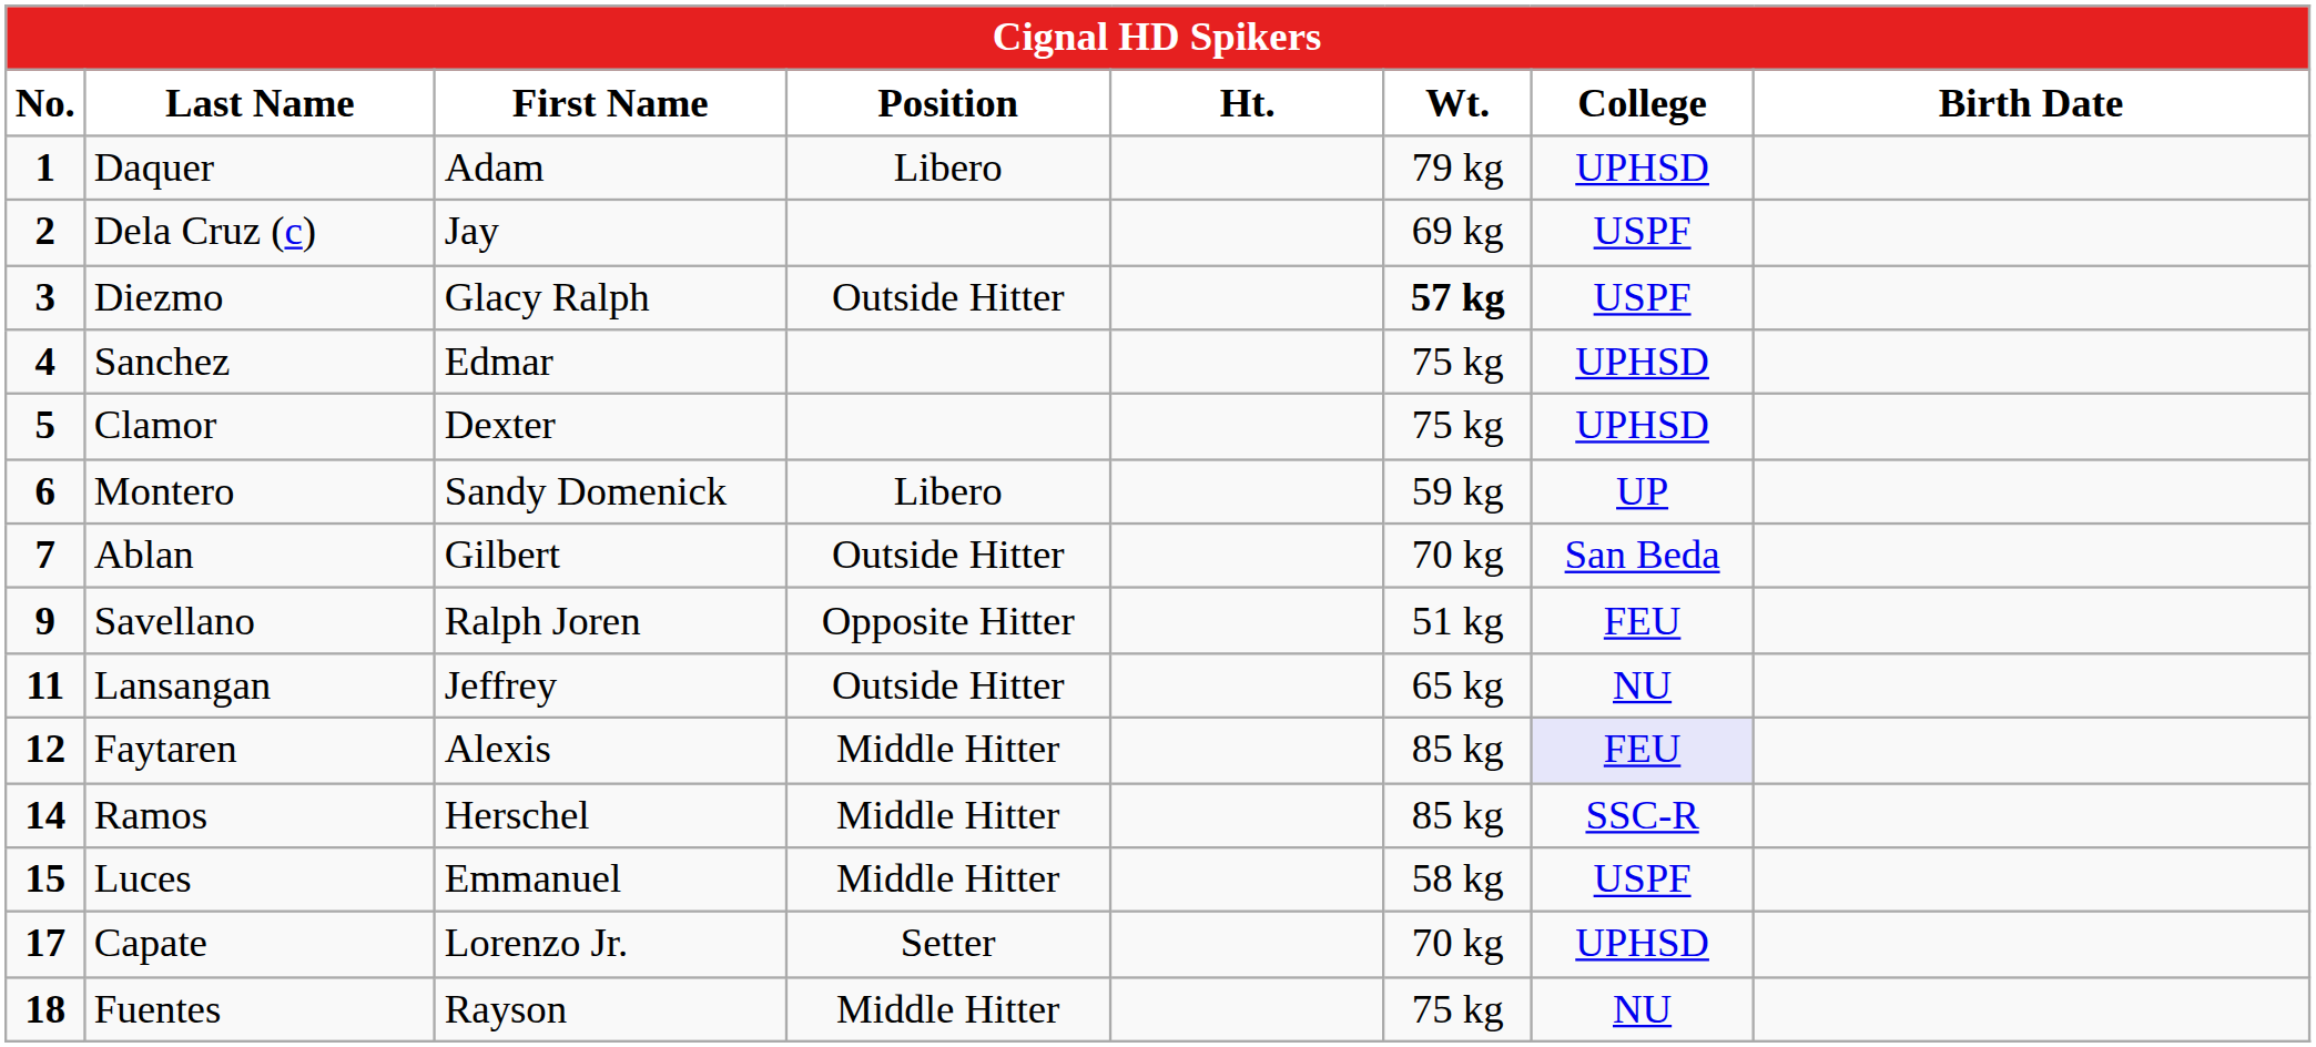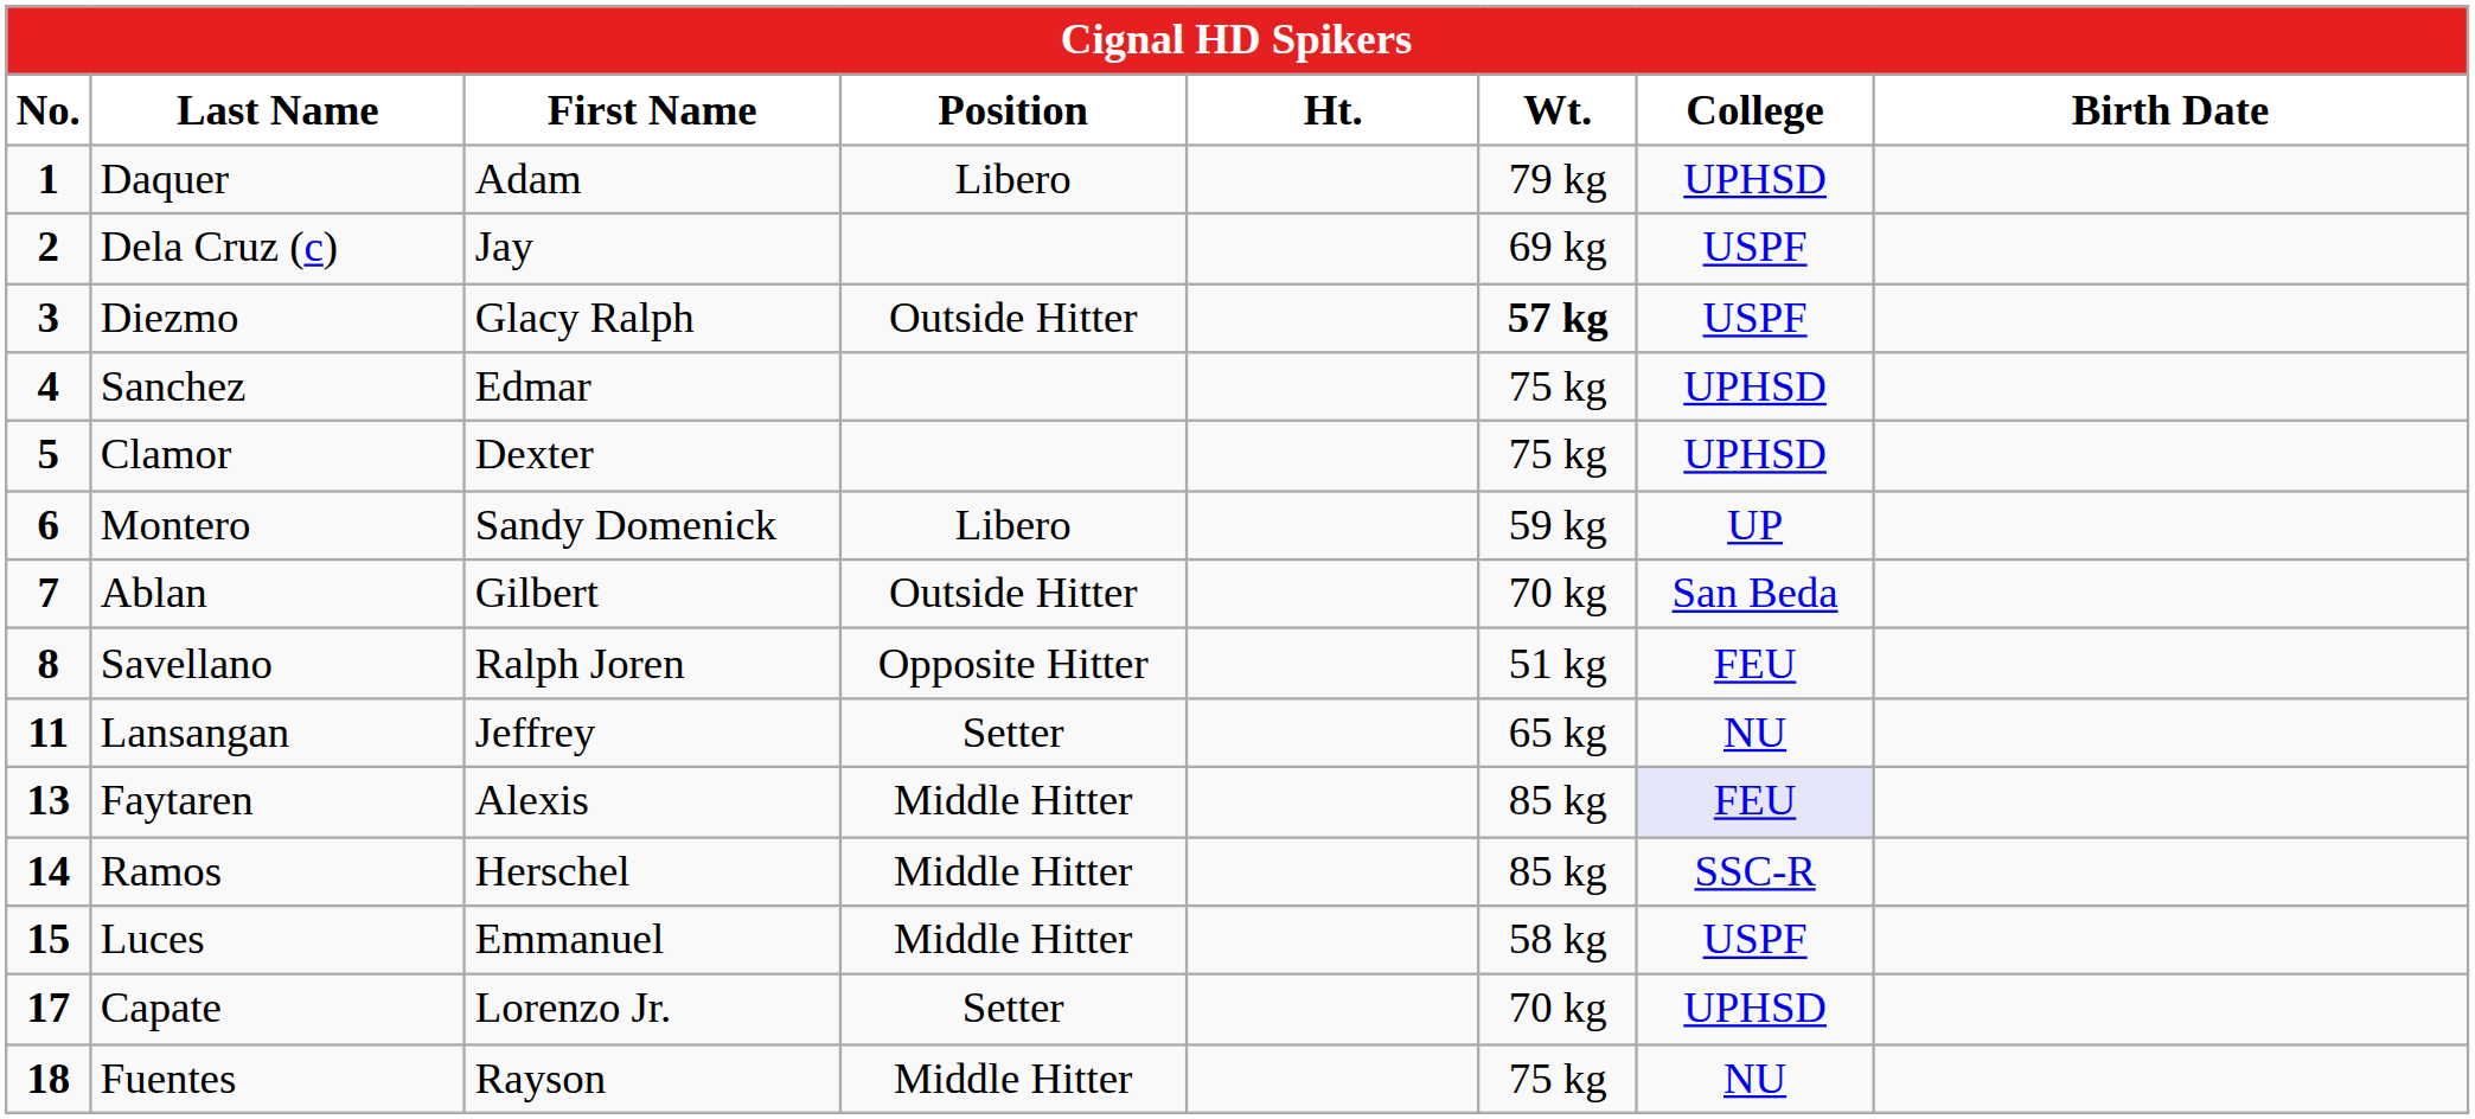Savellano | No.: 9 -> 8
Lansangan | Position: Outside Hitter -> Setter
Faytaren | No.: 12 -> 13
